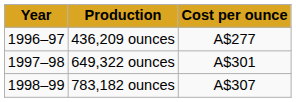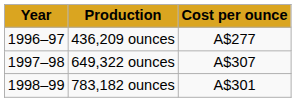649,322 ounces | Cost per ounce: A$301 -> A$307
783,182 ounces | Cost per ounce: A$307 -> A$301
